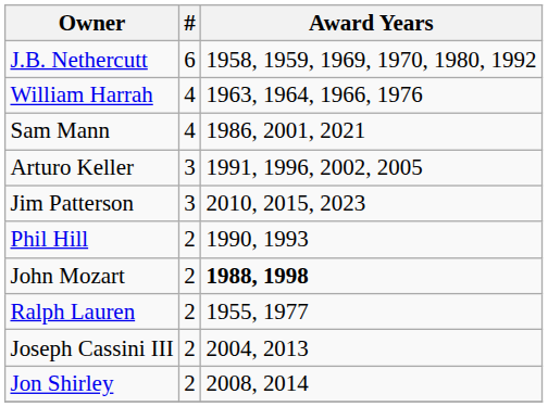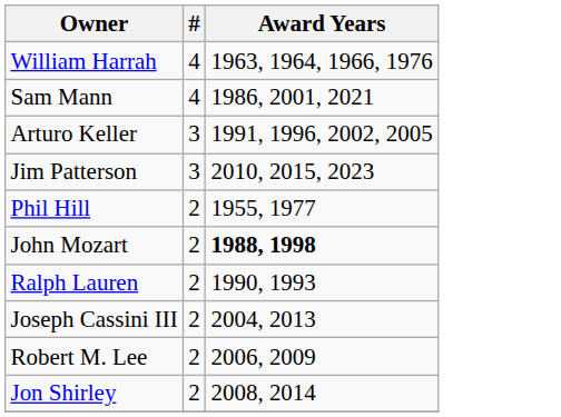- row: J.B. Nethercutt | 6 | 1958, 1959, 1969, 1970, 1980, 1992
Phil Hill | Award Years: 1990, 1993 -> 1955, 1977
Ralph Lauren | Award Years: 1955, 1977 -> 1990, 1993
+ row: Robert M. Lee | 2 | 2006, 2009
